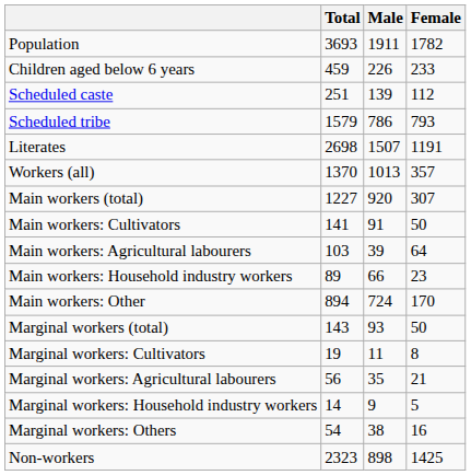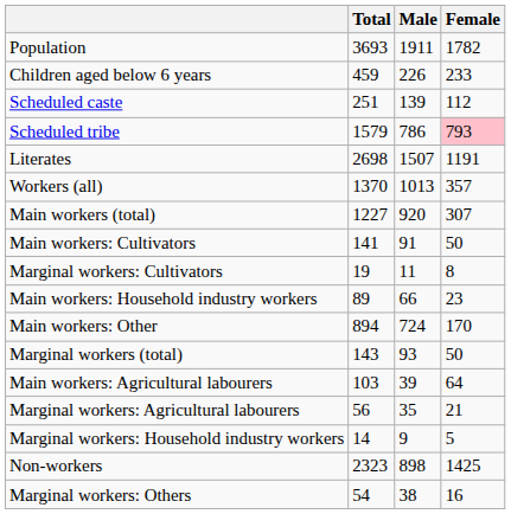Scheduled tribe | Female: no background -> pink background
rows swapped: Main workers: Agricultural labourers <-> Marginal workers: Cultivators
rows swapped: Marginal workers: Others <-> Non-workers
